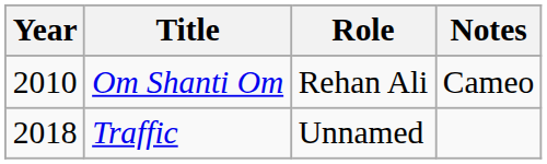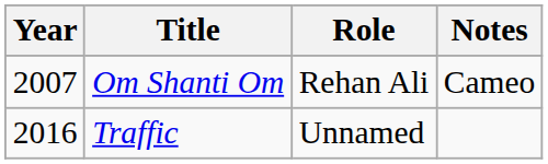Om Shanti Om | Year: 2010 -> 2007
Traffic | Year: 2018 -> 2016
